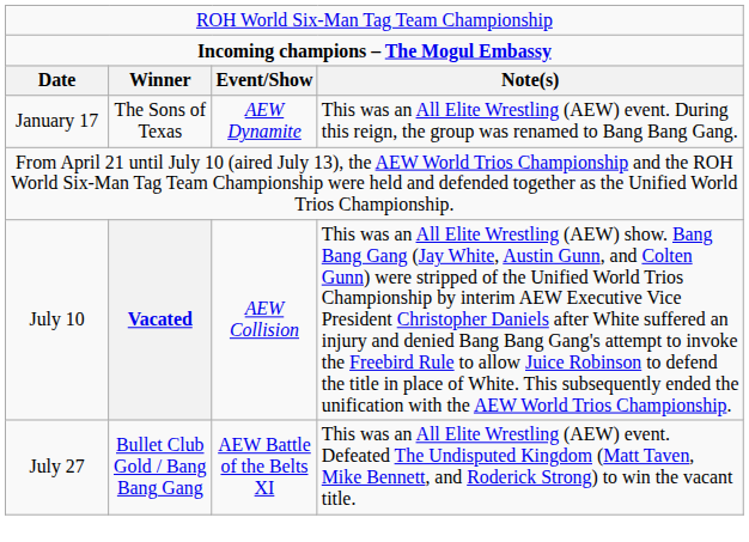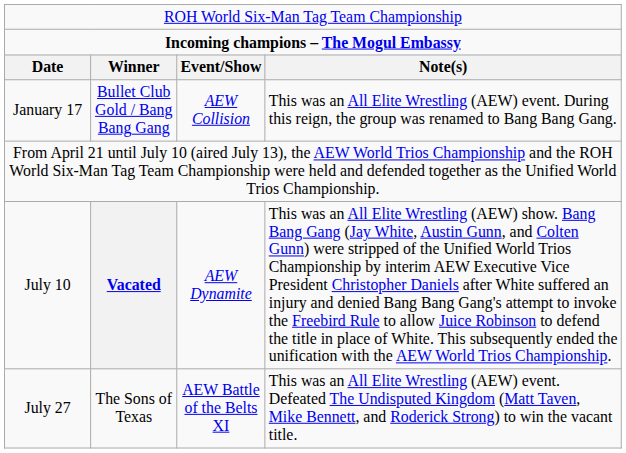January 17 | column 2: The Sons of Texas -> Bullet Club Gold / Bang Bang Gang
January 17 | column 3: AEW Dynamite -> AEW Collision
July 10 | column 3: AEW Collision -> AEW Dynamite
July 27 | column 2: Bullet Club Gold / Bang Bang Gang -> The Sons of Texas
